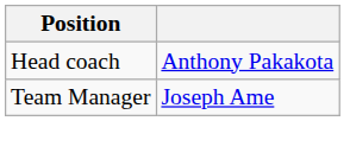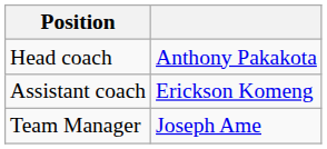+ row: Assistant coach | Erickson Komeng
